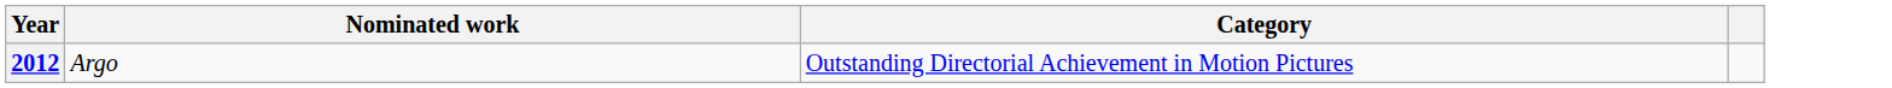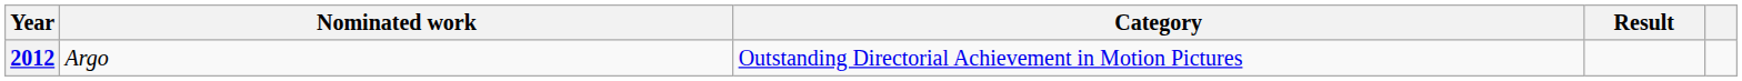+ column: Result
